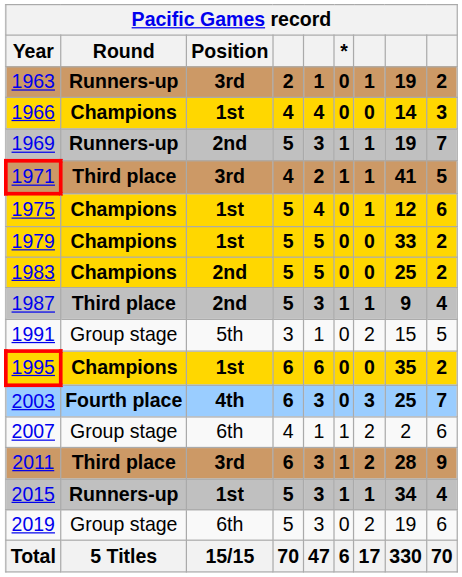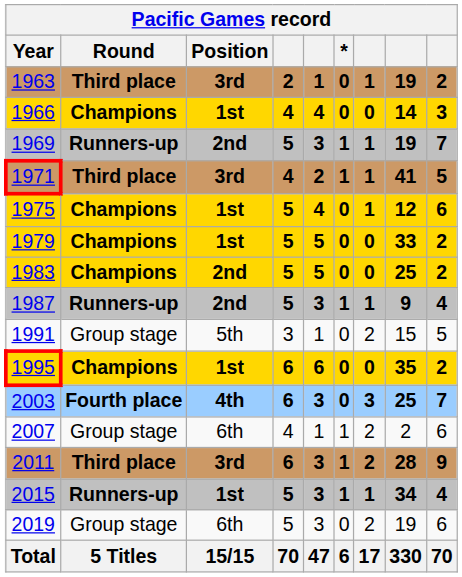1963 | Round: Runners-up -> Third place
1987 | Round: Third place -> Runners-up
